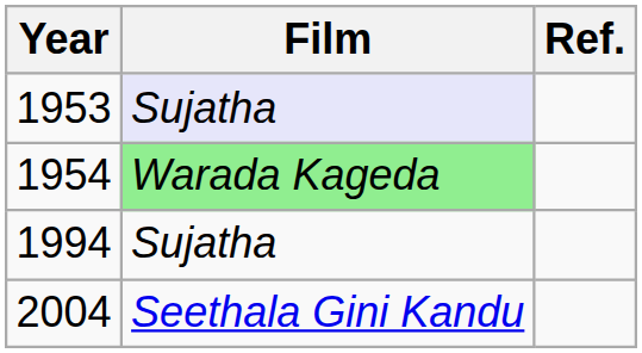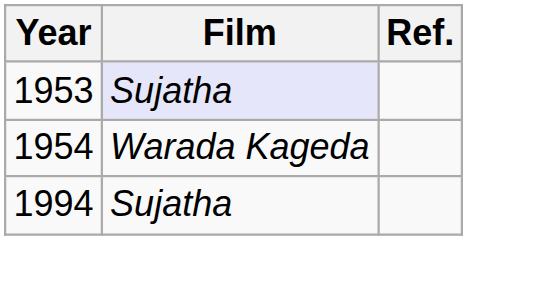1954 | Film: lightgreen background -> no background
- row: 2004 | Seethala Gini Kandu
